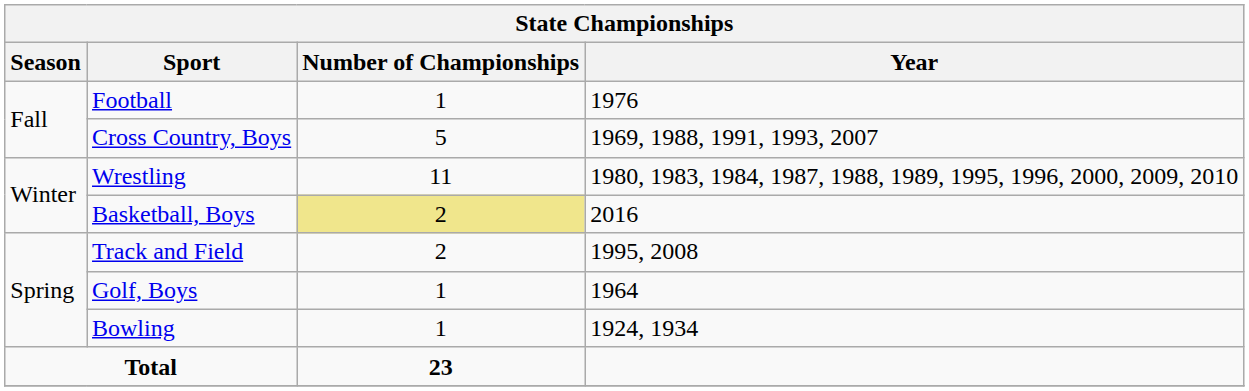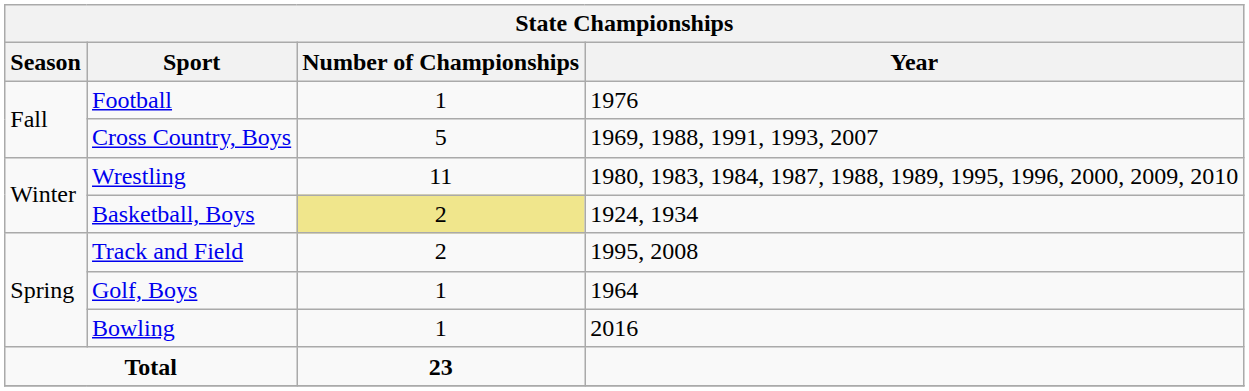Basketball, Boys | Year: 2016 -> 1924, 1934
Bowling | Year: 1924, 1934 -> 2016
